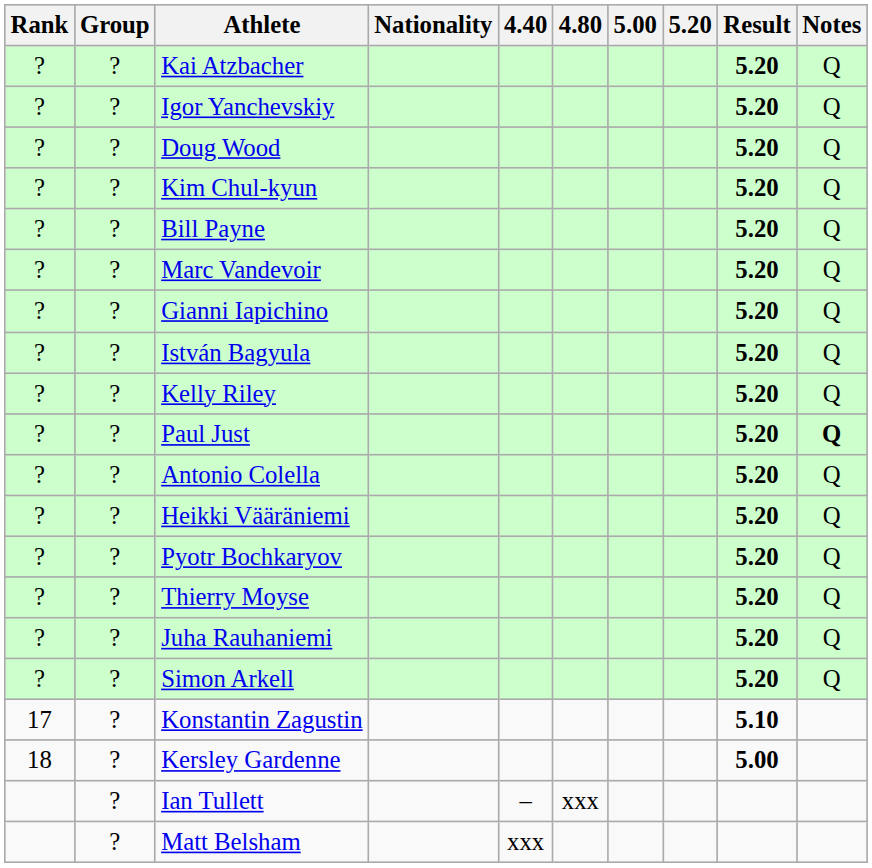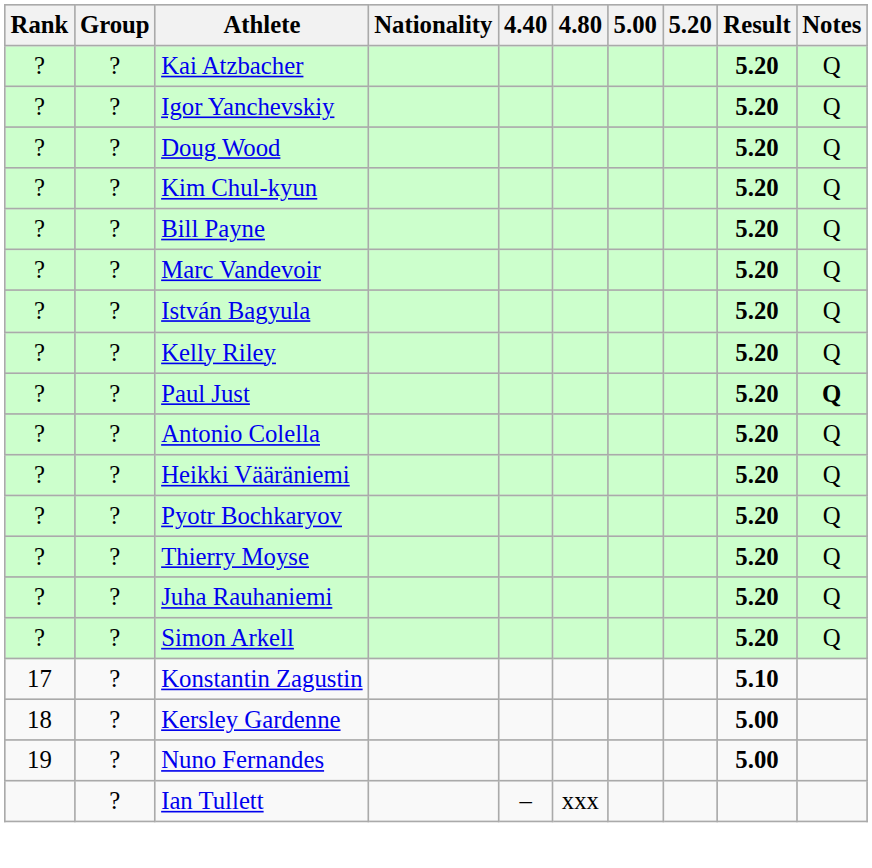- row: ? | ? | Gianni Iapichino | 5.20 | Q
+ row: 19 | ? | Nuno Fernandes | 5.00
- row: ? | Matt Belsham | xxx
